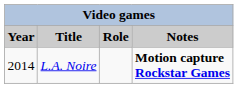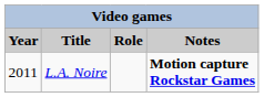L.A. Noire | Year: 2014 -> 2011
